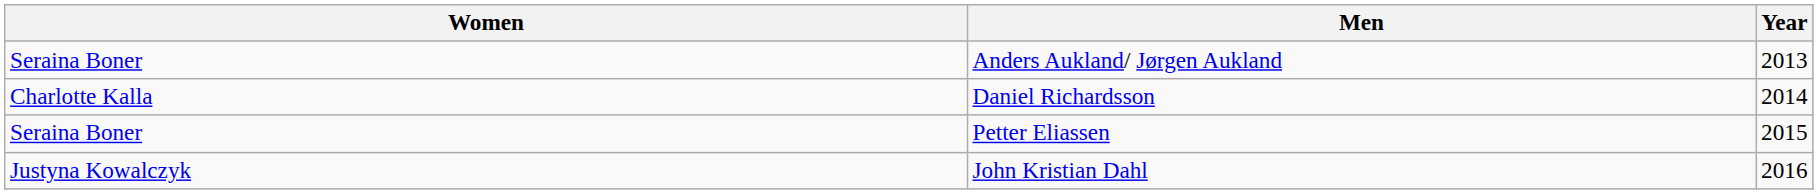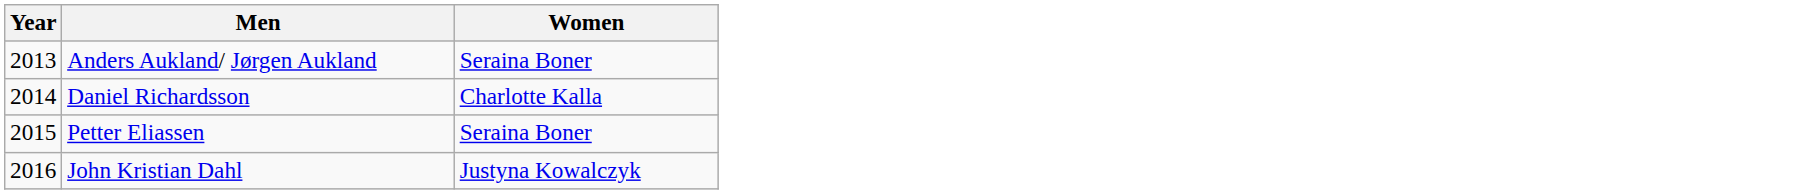columns swapped: Year <-> Women
